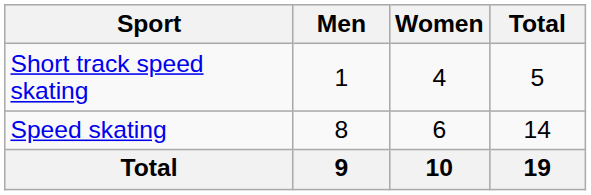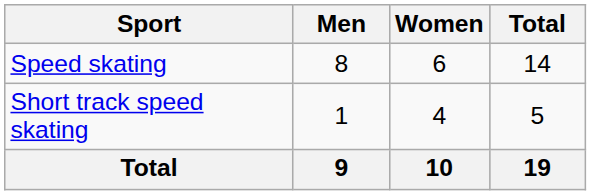rows swapped: Short track speed skating <-> Speed skating
